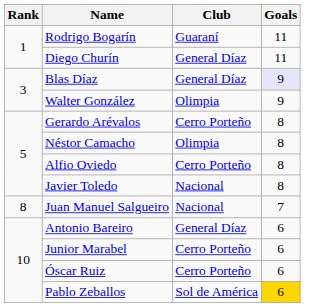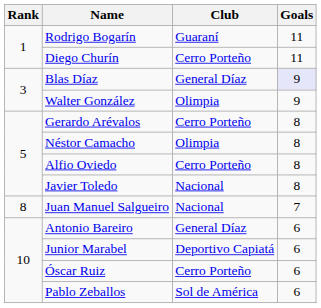Diego Churín | Club: General Díaz -> Cerro Porteño
Junior Marabel | Club: Cerro Porteño -> Deportivo Capiatá
Pablo Zeballos | Goals: gold background -> no background
